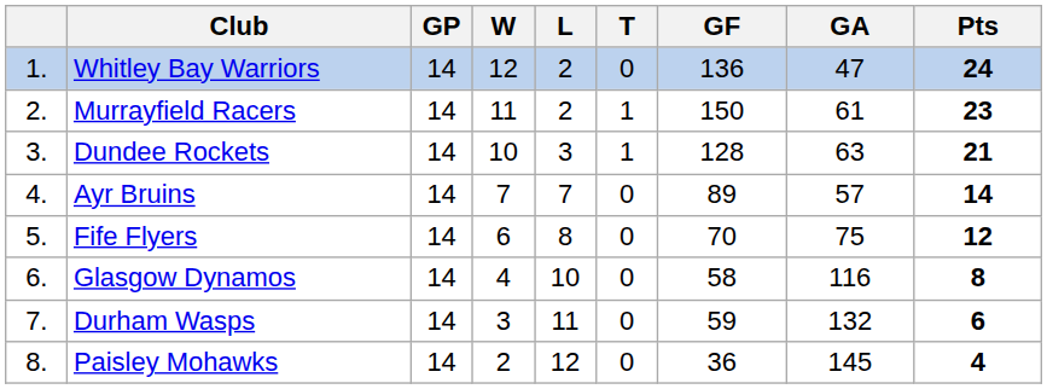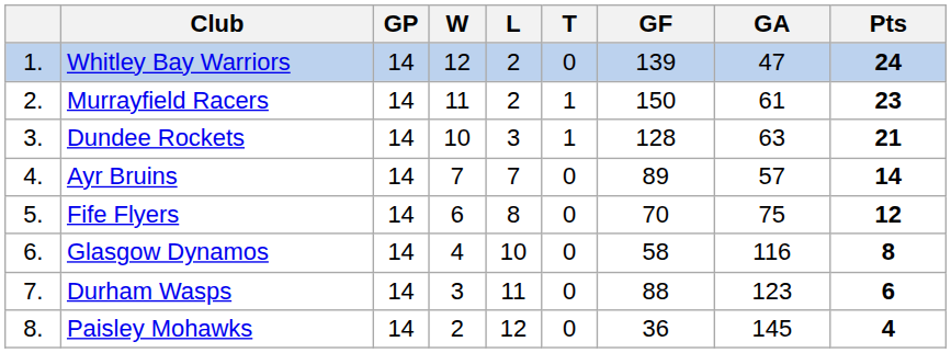Whitley Bay Warriors | GF: 136 -> 139
Durham Wasps | GF: 59 -> 88
Durham Wasps | GA: 132 -> 123
